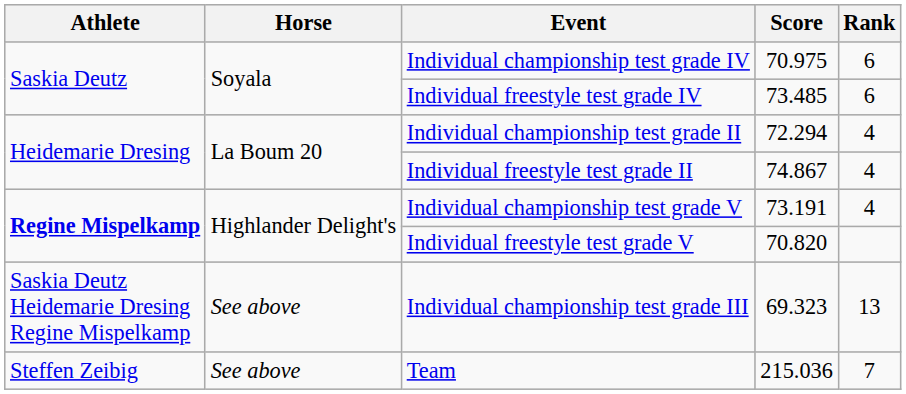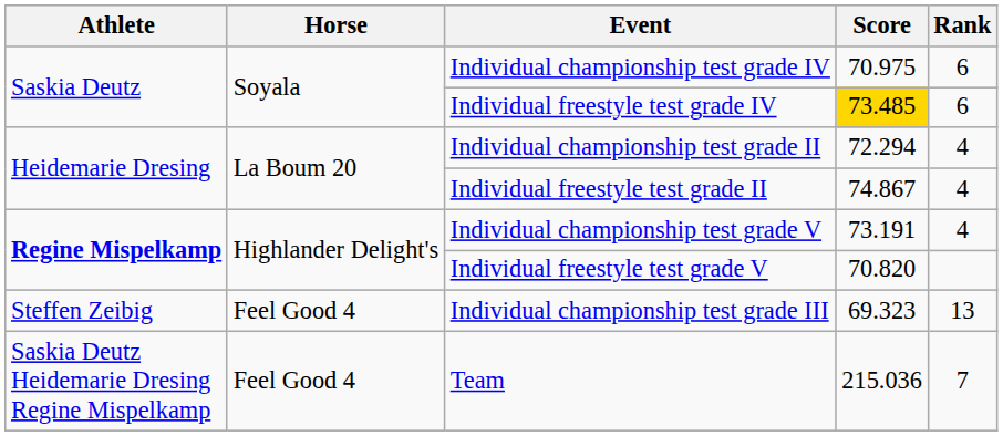Individual freestyle test grade IV | Score: no background -> gold background
Individual championship test grade III | Athlete: Saskia Deutz Heidemarie Dresing Regine Mispelkamp -> Steffen Zeibig
Individual championship test grade III | Horse: See above -> Feel Good 4
Team | Athlete: Steffen Zeibig -> Saskia Deutz Heidemarie Dresing Regine Mispelkamp
Team | Horse: See above -> Feel Good 4
